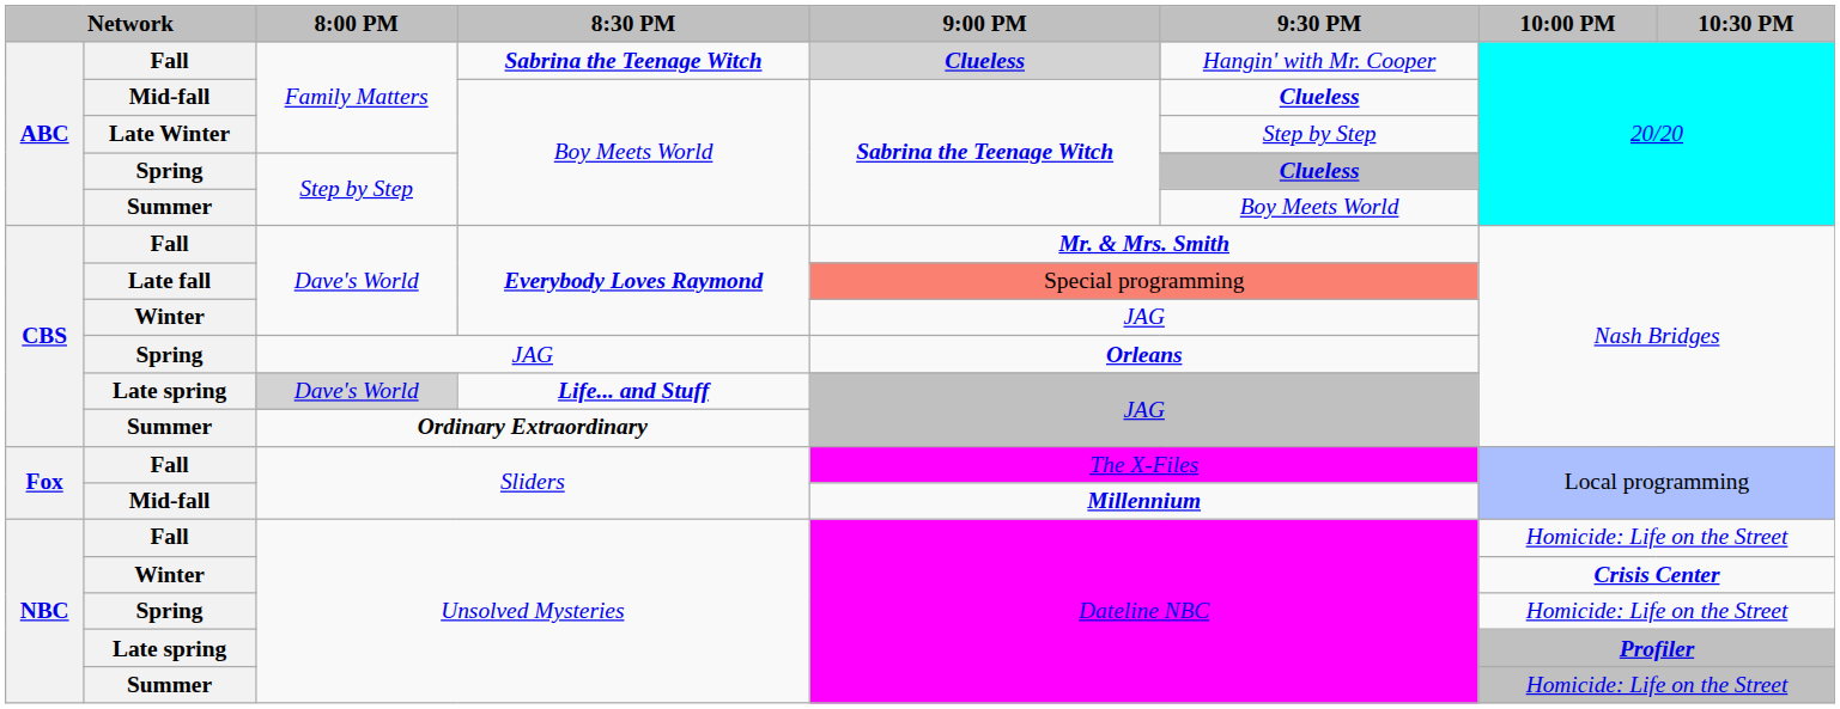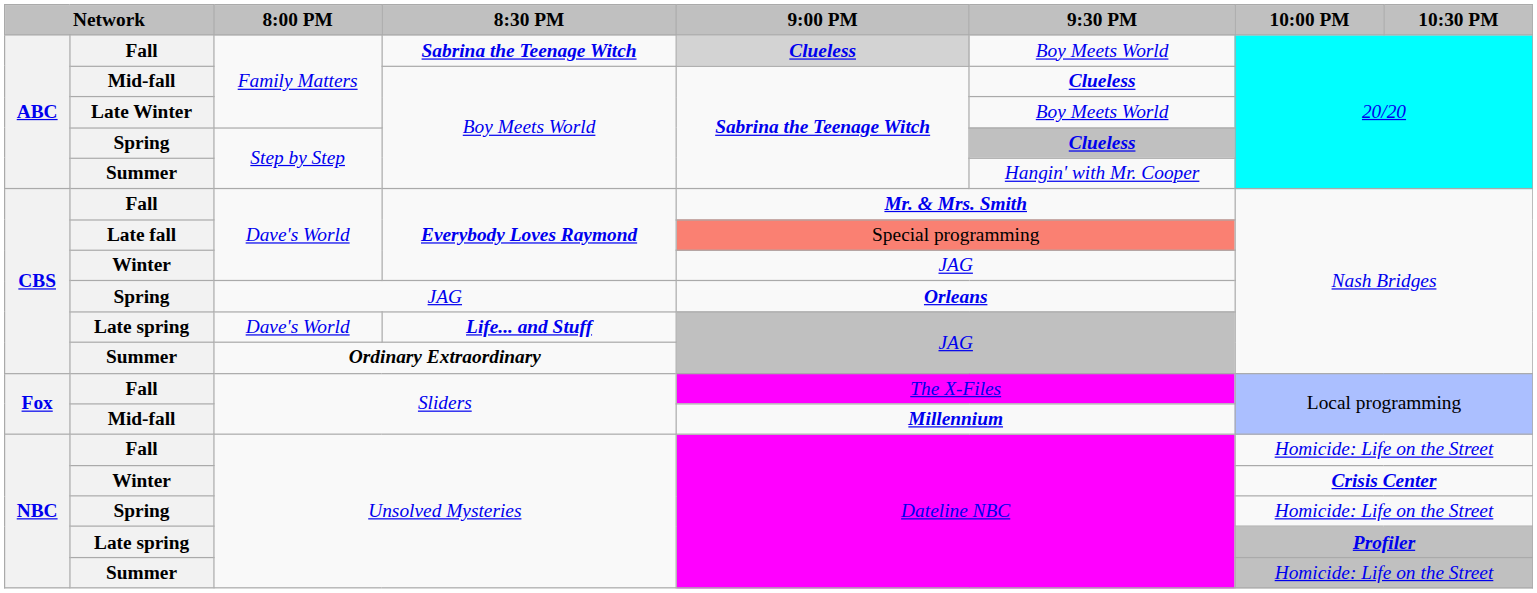Fall / Sabrina the Teenage Witch | 9:30 PM: Hangin' with Mr. Cooper -> Boy Meets World
Late Winter | 9:30 PM: Step by Step -> Boy Meets World
Summer / Boy Meets World | 9:30 PM: Boy Meets World -> Hangin' with Mr. Cooper
Late spring / Life... and Stuff | 8:00 PM: lightgrey background -> no background
